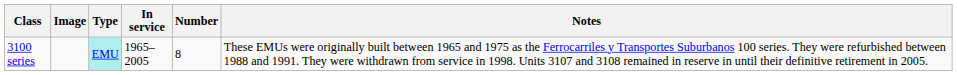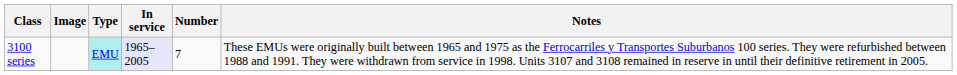3100 series | In service: no background -> lavender background
3100 series | Number: 8 -> 7
